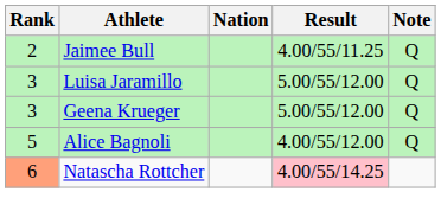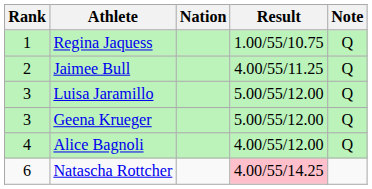+ row: 1 | Regina Jaquess | 1.00/55/10.75 | Q
Alice Bagnoli | Rank: 5 -> 4
Natascha Rottcher | Rank: lightsalmon background -> no background
